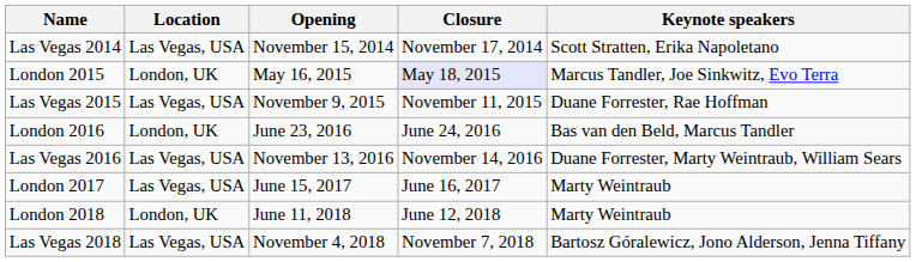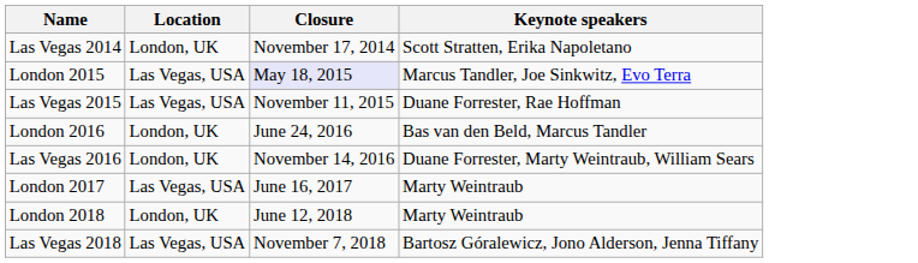- column: Opening | November 15, 2014 | May 16, 2015 | November 9, 2015 | June 23, 2016 | November 13, 2016 | June 15, 2017 | June 11, 2018 | November 4, 2018
Las Vegas 2014 | Location: Las Vegas, USA -> London, UK
London 2015 | Location: London, UK -> Las Vegas, USA
Las Vegas 2016 | Location: Las Vegas, USA -> London, UK
